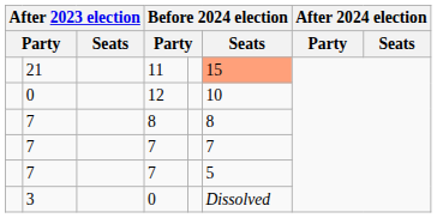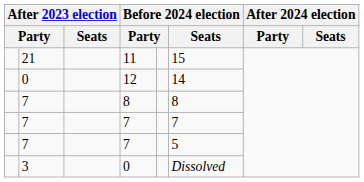11 | Before 2024 election / Seats: lightsalmon background -> no background
12 | Before 2024 election / Seats: 10 -> 14
